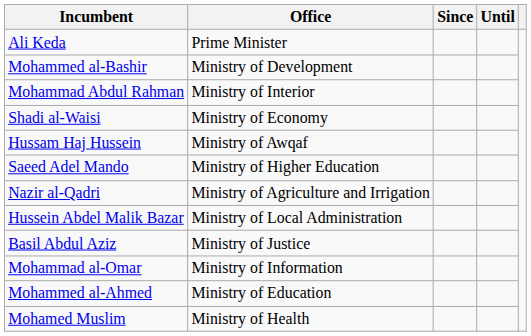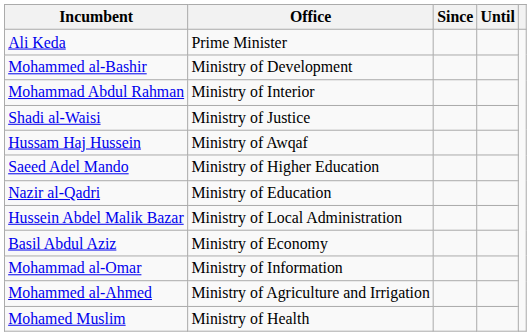Shadi al-Waisi | Office: Ministry of Economy -> Ministry of Justice
Nazir al-Qadri | Office: Ministry of Agriculture and Irrigation -> Ministry of Education
Basil Abdul Aziz | Office: Ministry of Justice -> Ministry of Economy
Mohammed al-Ahmed | Office: Ministry of Education -> Ministry of Agriculture and Irrigation
